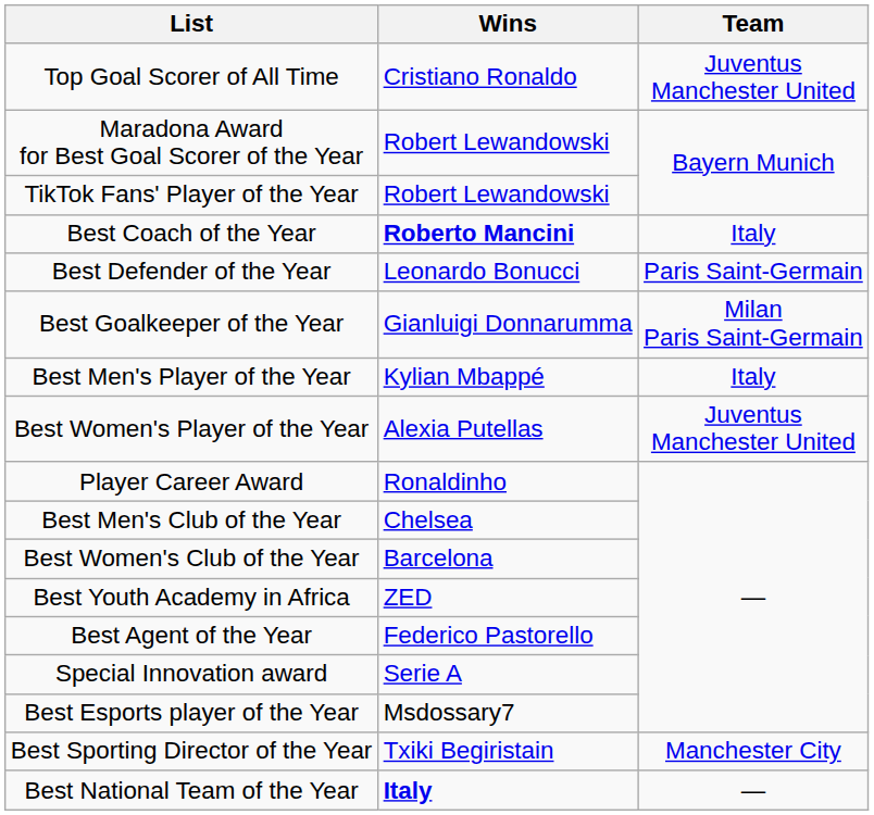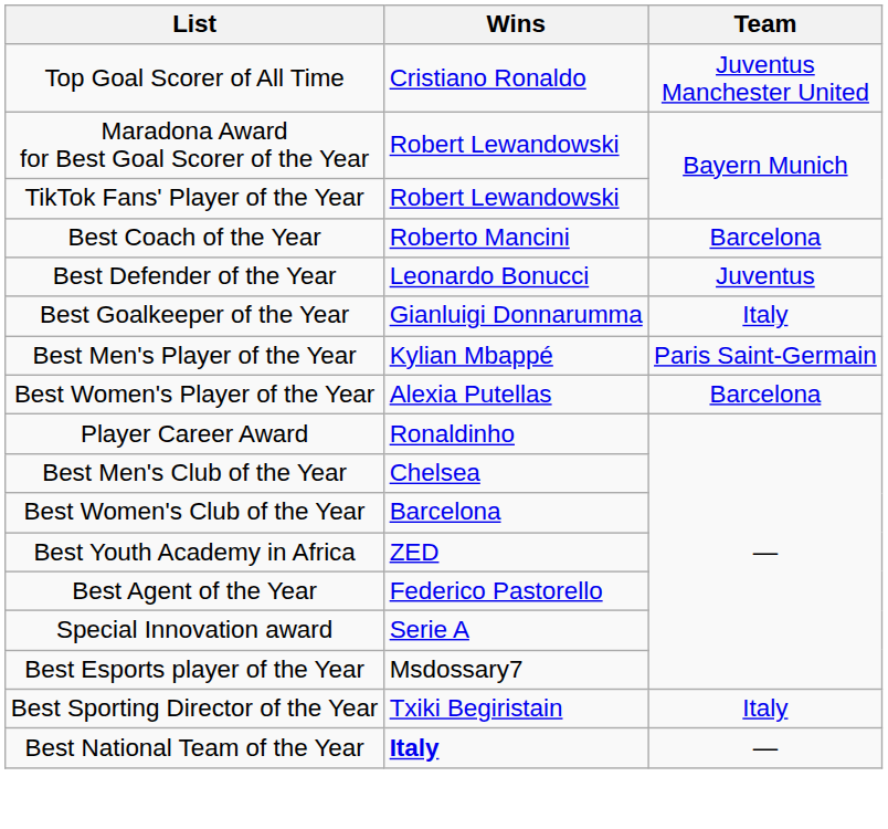Best Coach of the Year | Wins: bold -> normal
Best Coach of the Year | Team: Italy -> Barcelona
Best Defender of the Year | Team: Paris Saint-Germain -> Juventus
Best Goalkeeper of the Year | Team: Milan Paris Saint-Germain -> Italy
Best Men's Player of the Year | Team: Italy -> Paris Saint-Germain
Best Women's Player of the Year | Team: Juventus Manchester United -> Barcelona
Best Sporting Director of the Year | Team: Manchester City -> Italy
